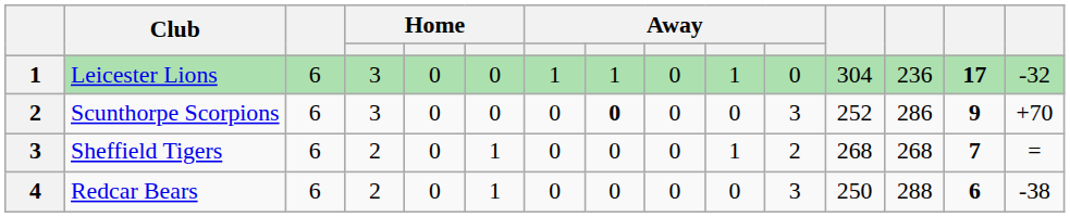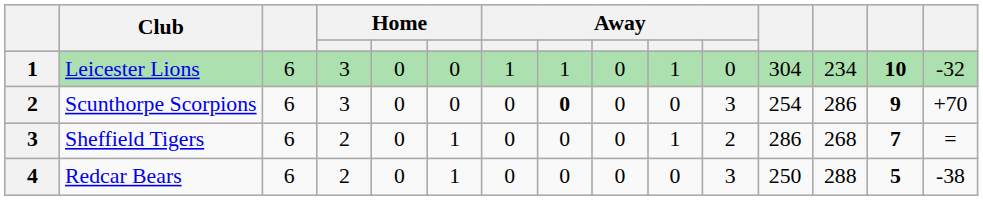Leicester Lions | column 13: 236 -> 234
Leicester Lions | column 14: 17 -> 10
Scunthorpe Scorpions | column 12: 252 -> 254
Sheffield Tigers | column 12: 268 -> 286
Redcar Bears | column 14: 6 -> 5
